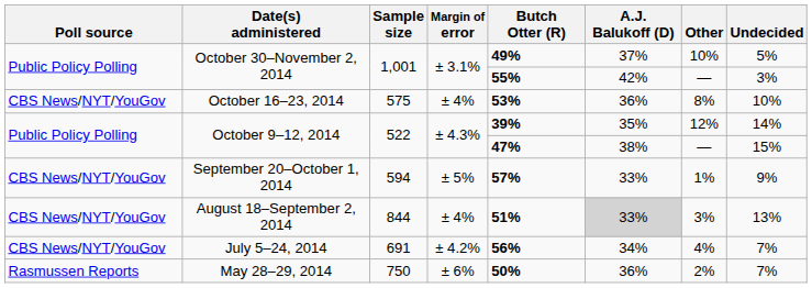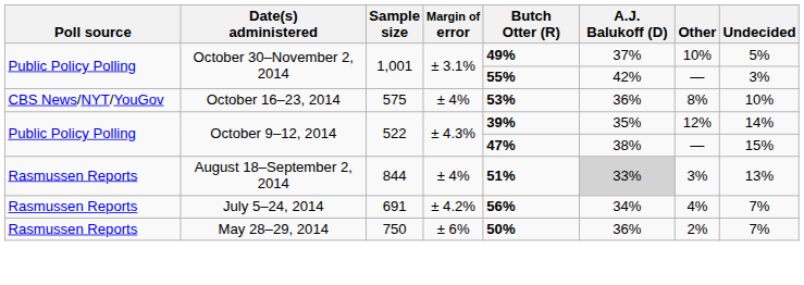- row: CBS News/NYT/YouGov | September 20–October 1, 2014 | 594 | ± 5% | 57% | 33% | 1% | 9%
August 18–September 2, 2014 | Poll source: CBS News/NYT/YouGov -> Rasmussen Reports
July 5–24, 2014 | Poll source: CBS News/NYT/YouGov -> Rasmussen Reports
